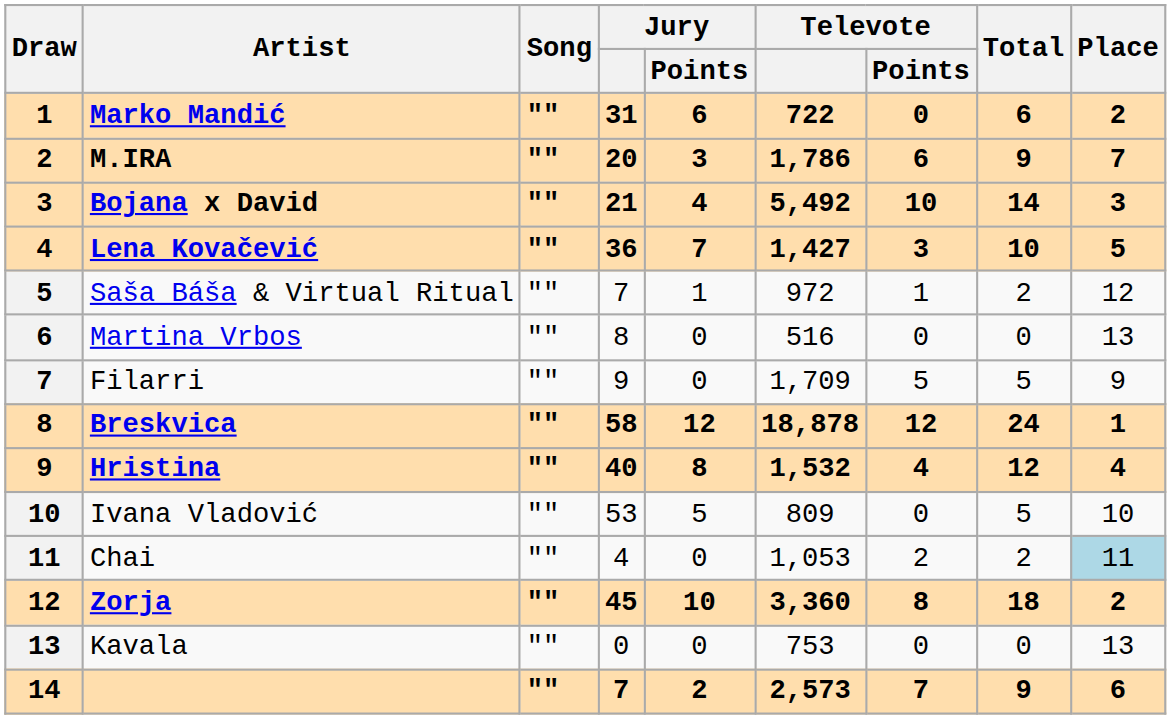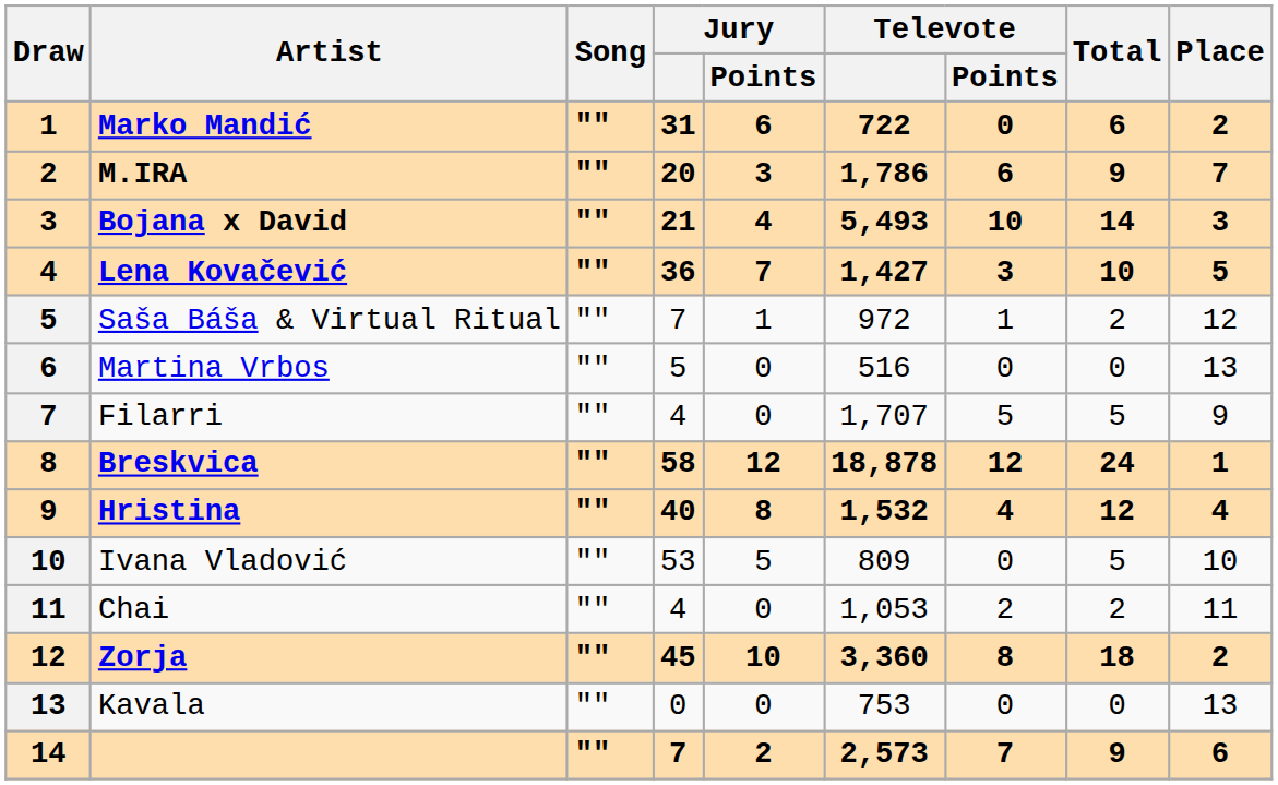Bojana x David | Televote: 5,492 -> 5,493
Martina Vrbos | Jury: 8 -> 5
Filarri | Jury: 9 -> 4
Filarri | Televote: 1,709 -> 1,707
Chai | Place: lightblue background -> no background
